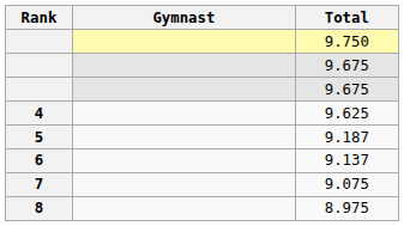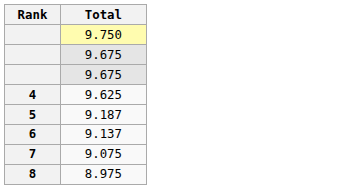- column: Gymnast
